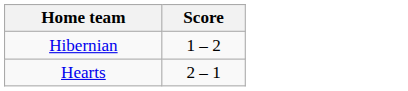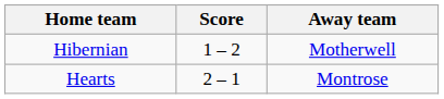+ column: Away team | Motherwell | Montrose
